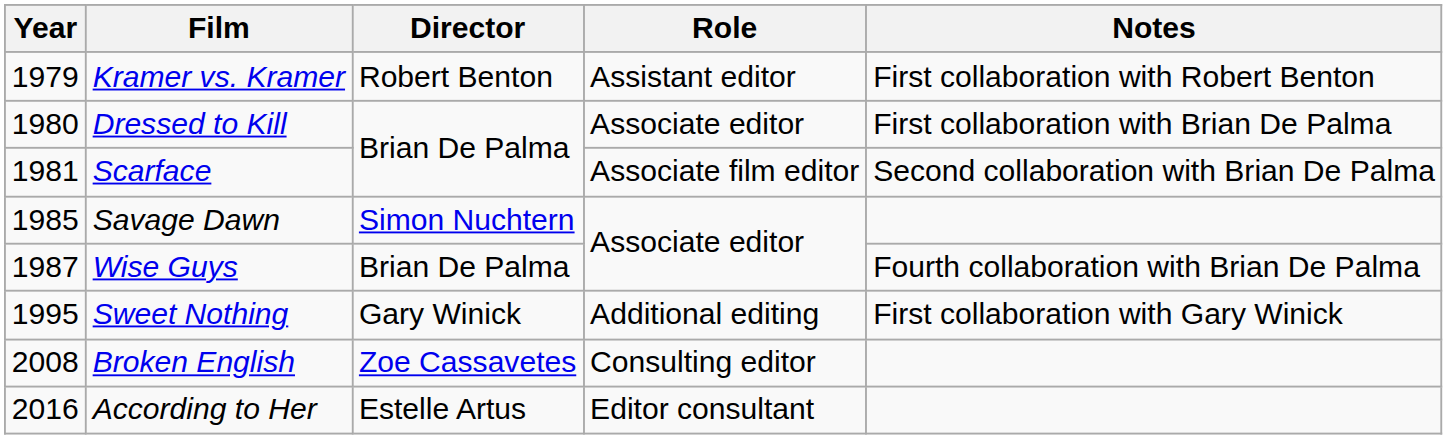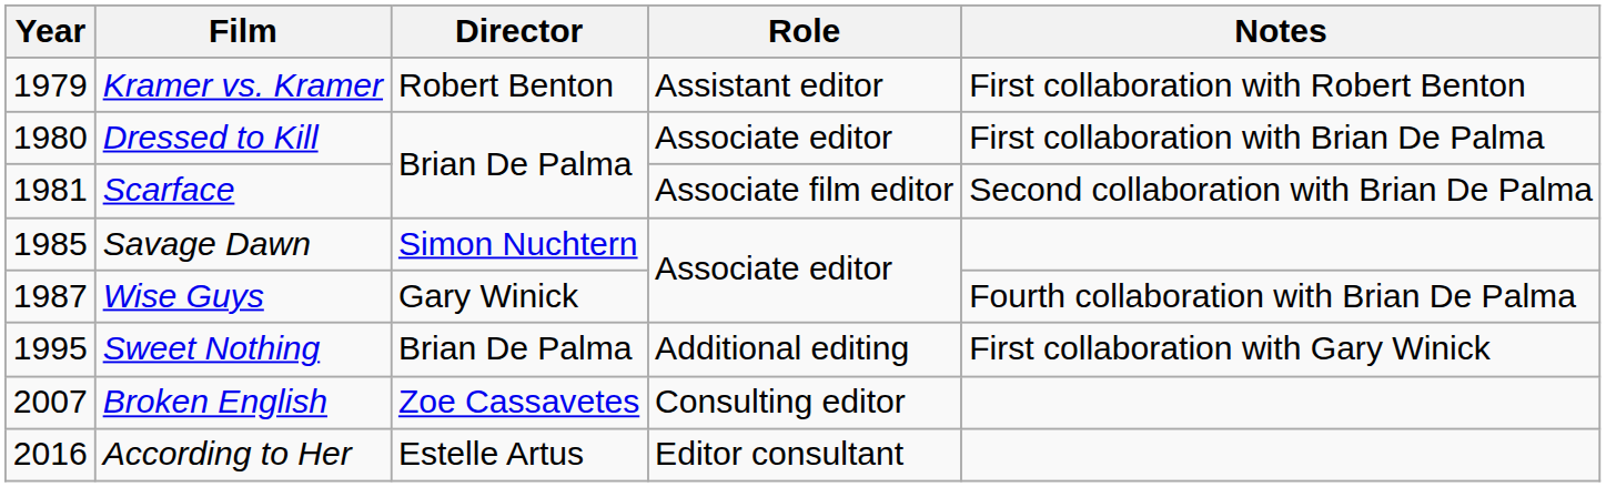Wise Guys | Director: Brian De Palma -> Gary Winick
Sweet Nothing | Director: Gary Winick -> Brian De Palma
Broken English | Year: 2008 -> 2007
